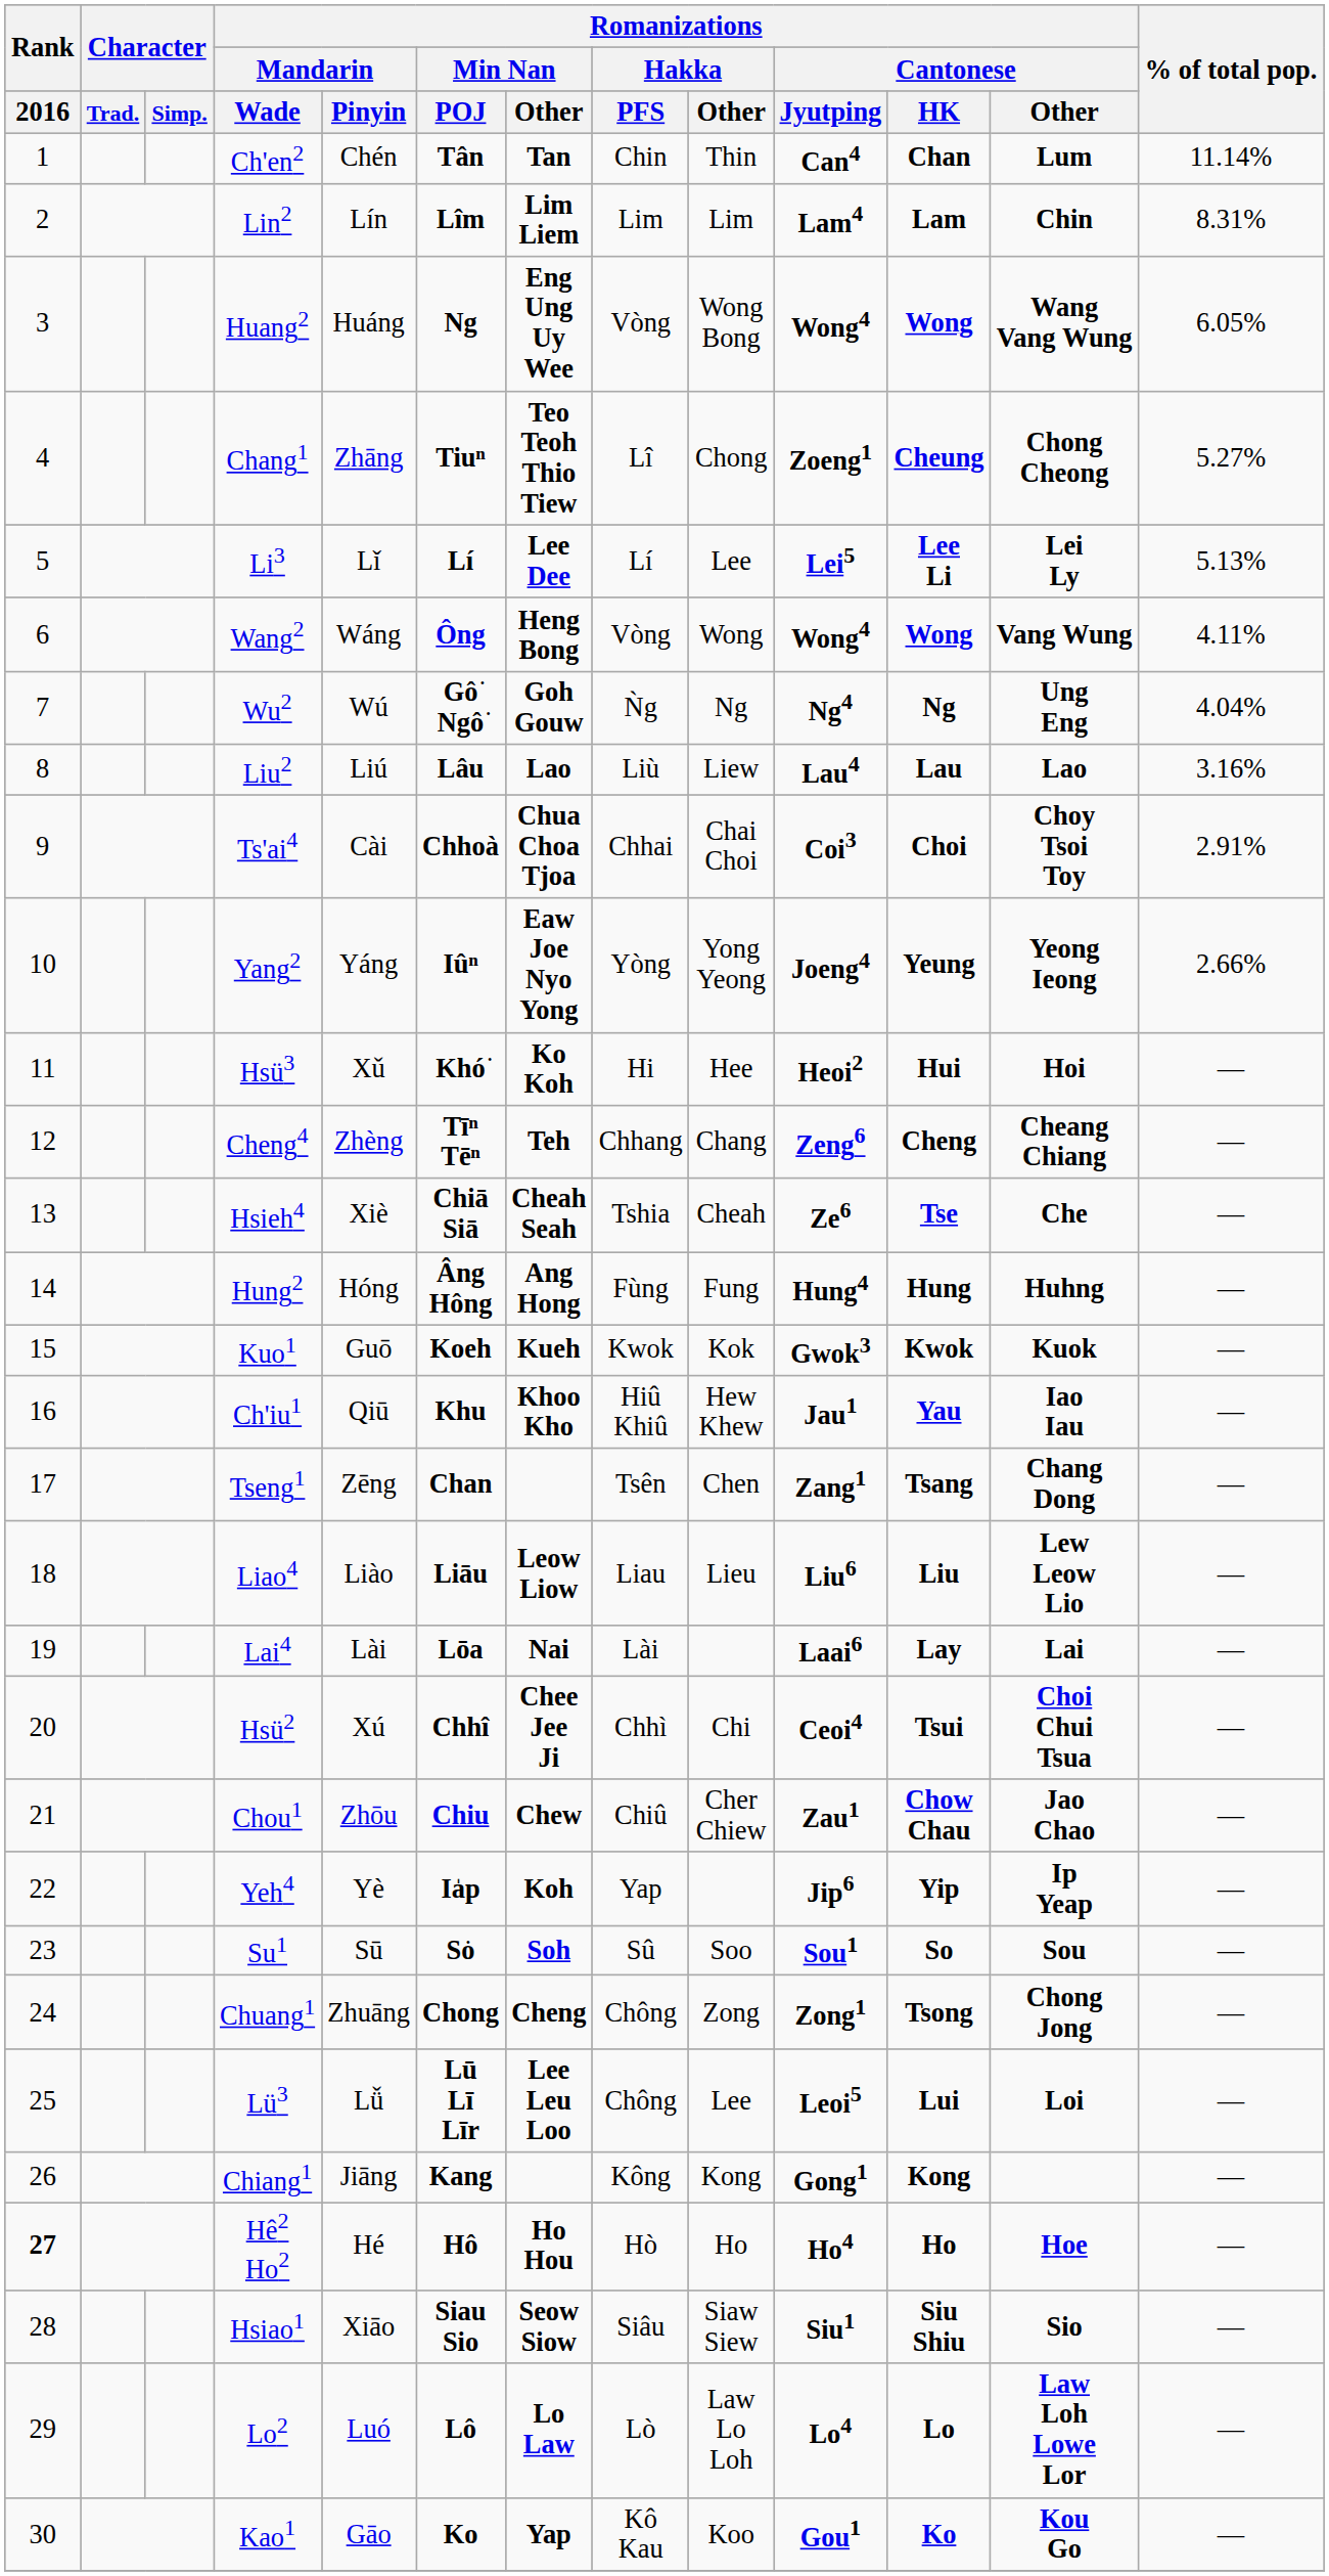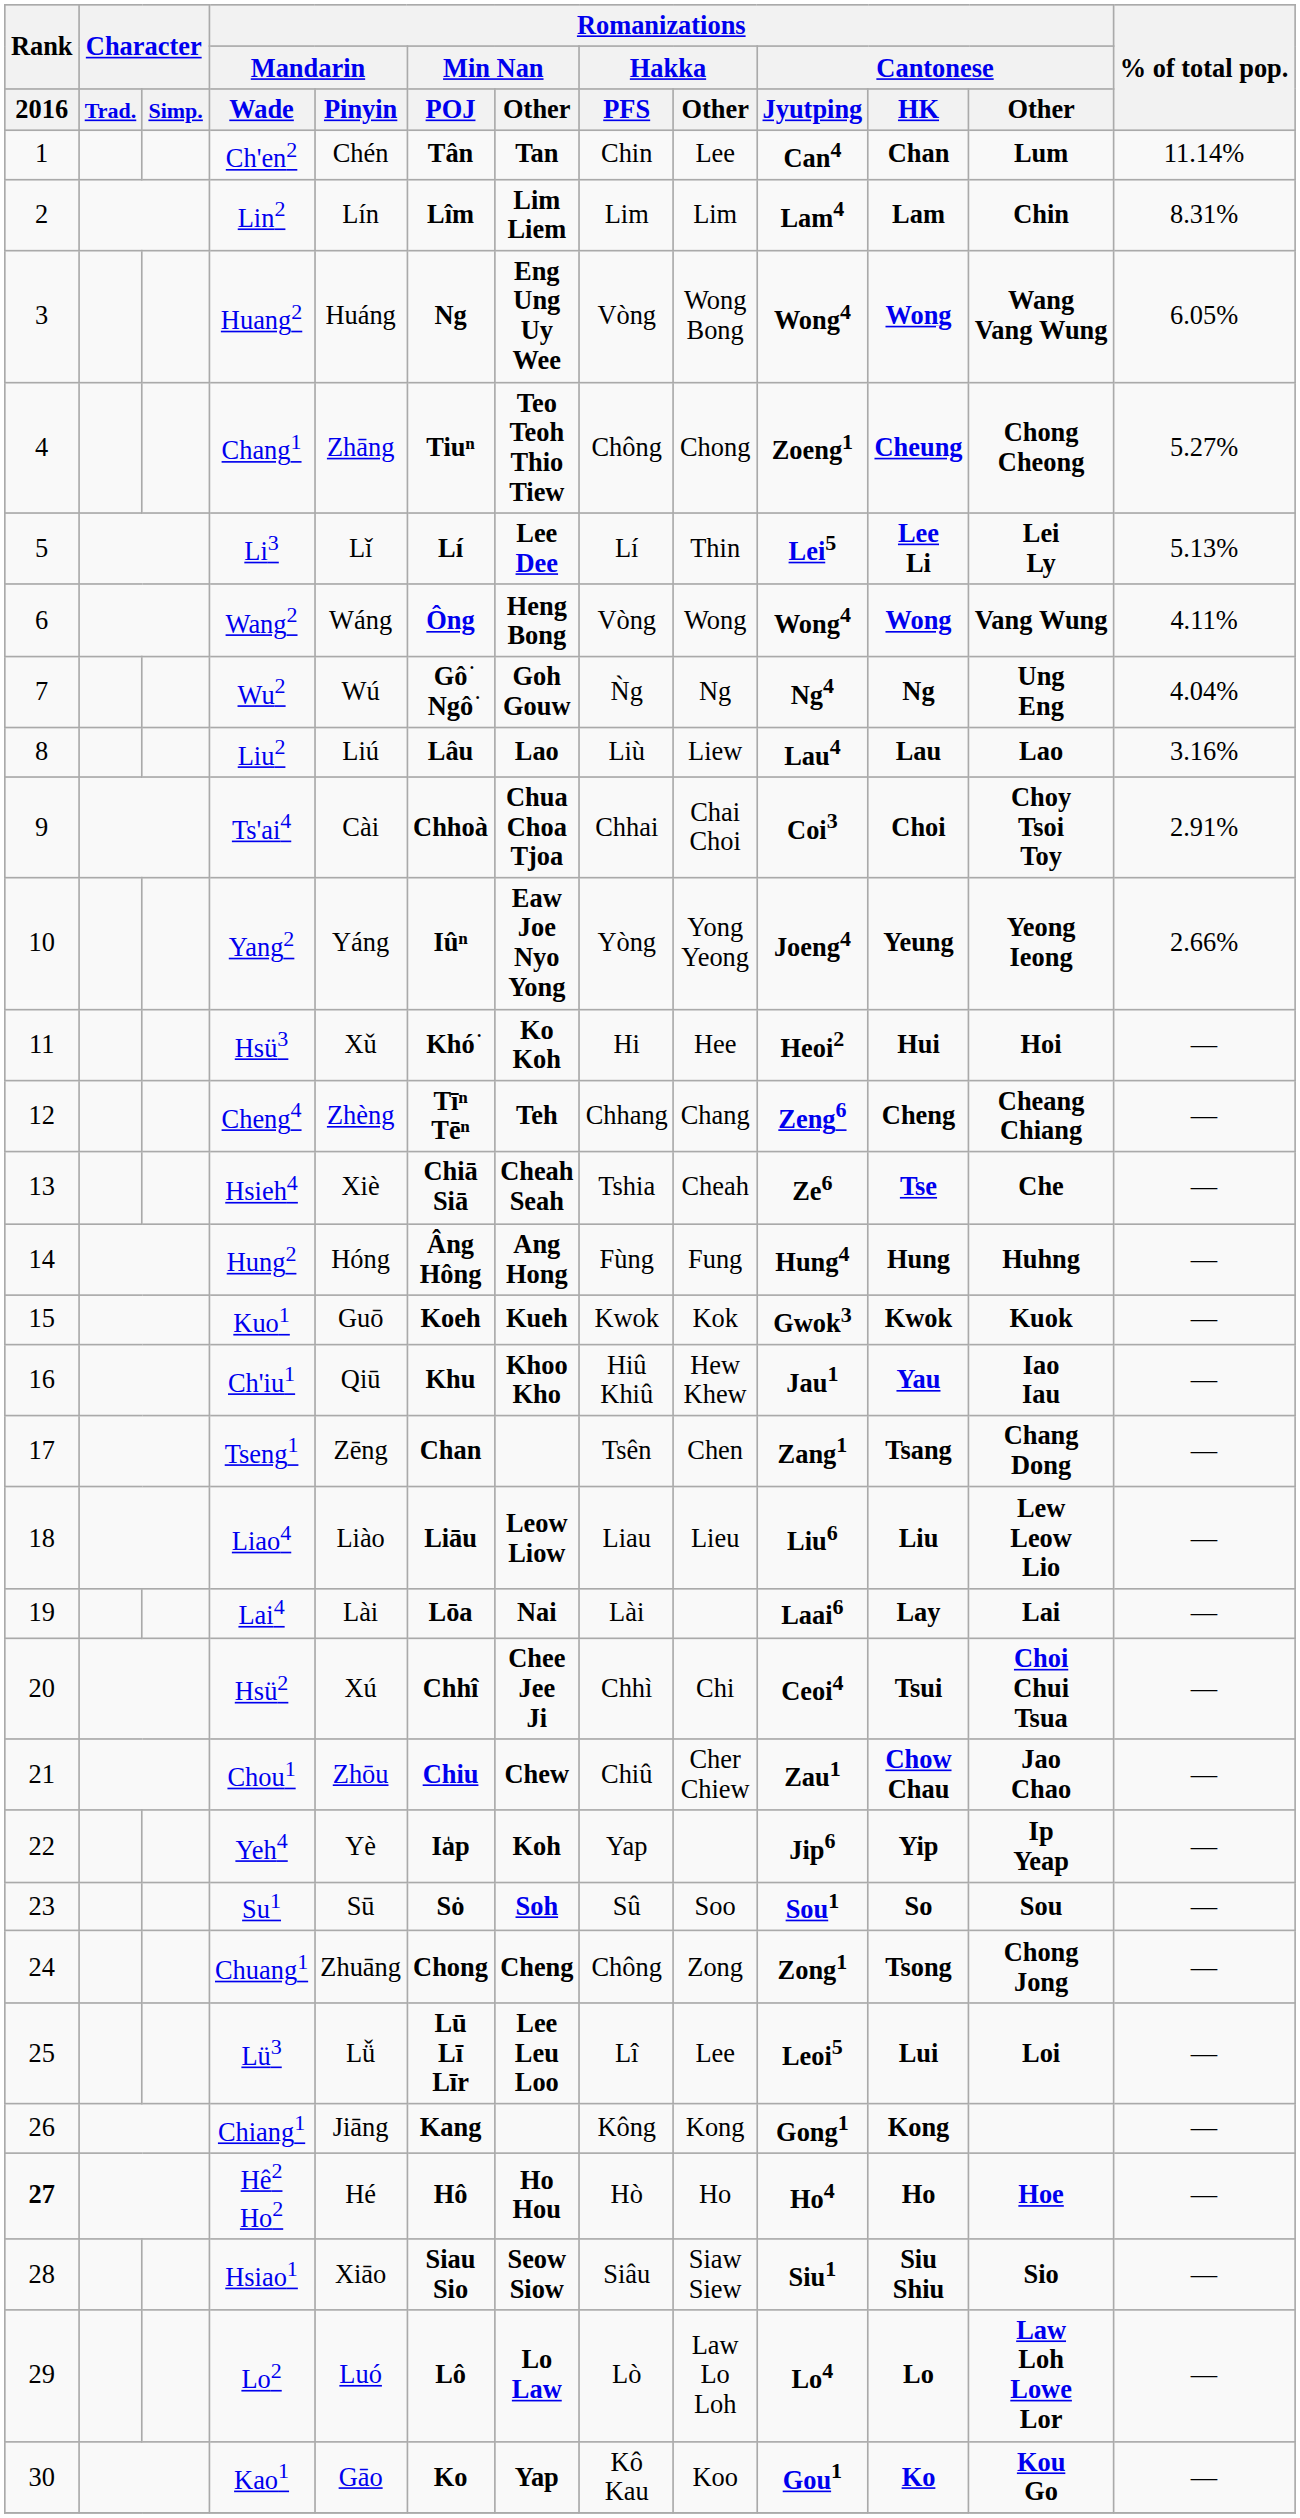Ch'en2 | Romanizations / Hakka / Other: Thin -> Lee
Chang1 | Romanizations / Hakka / PFS: Lî -> Chông
Li3 | Romanizations / Hakka / Other: Lee -> Thin
Lü3 | Romanizations / Hakka / PFS: Chông -> Lî
